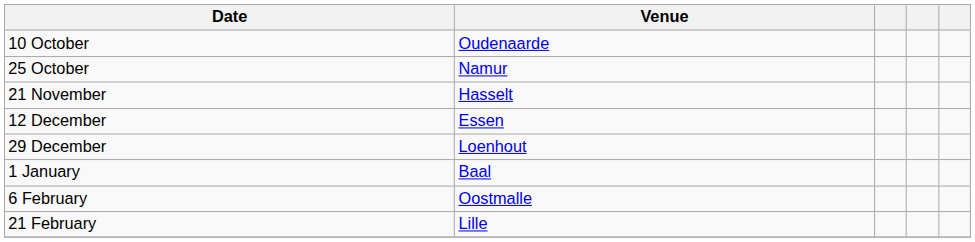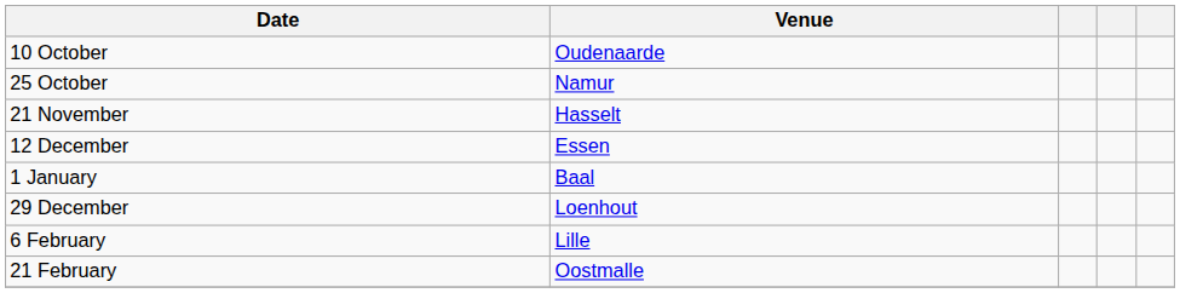rows swapped: 29 December <-> 1 January
6 February | Venue: Oostmalle -> Lille
21 February | Venue: Lille -> Oostmalle
